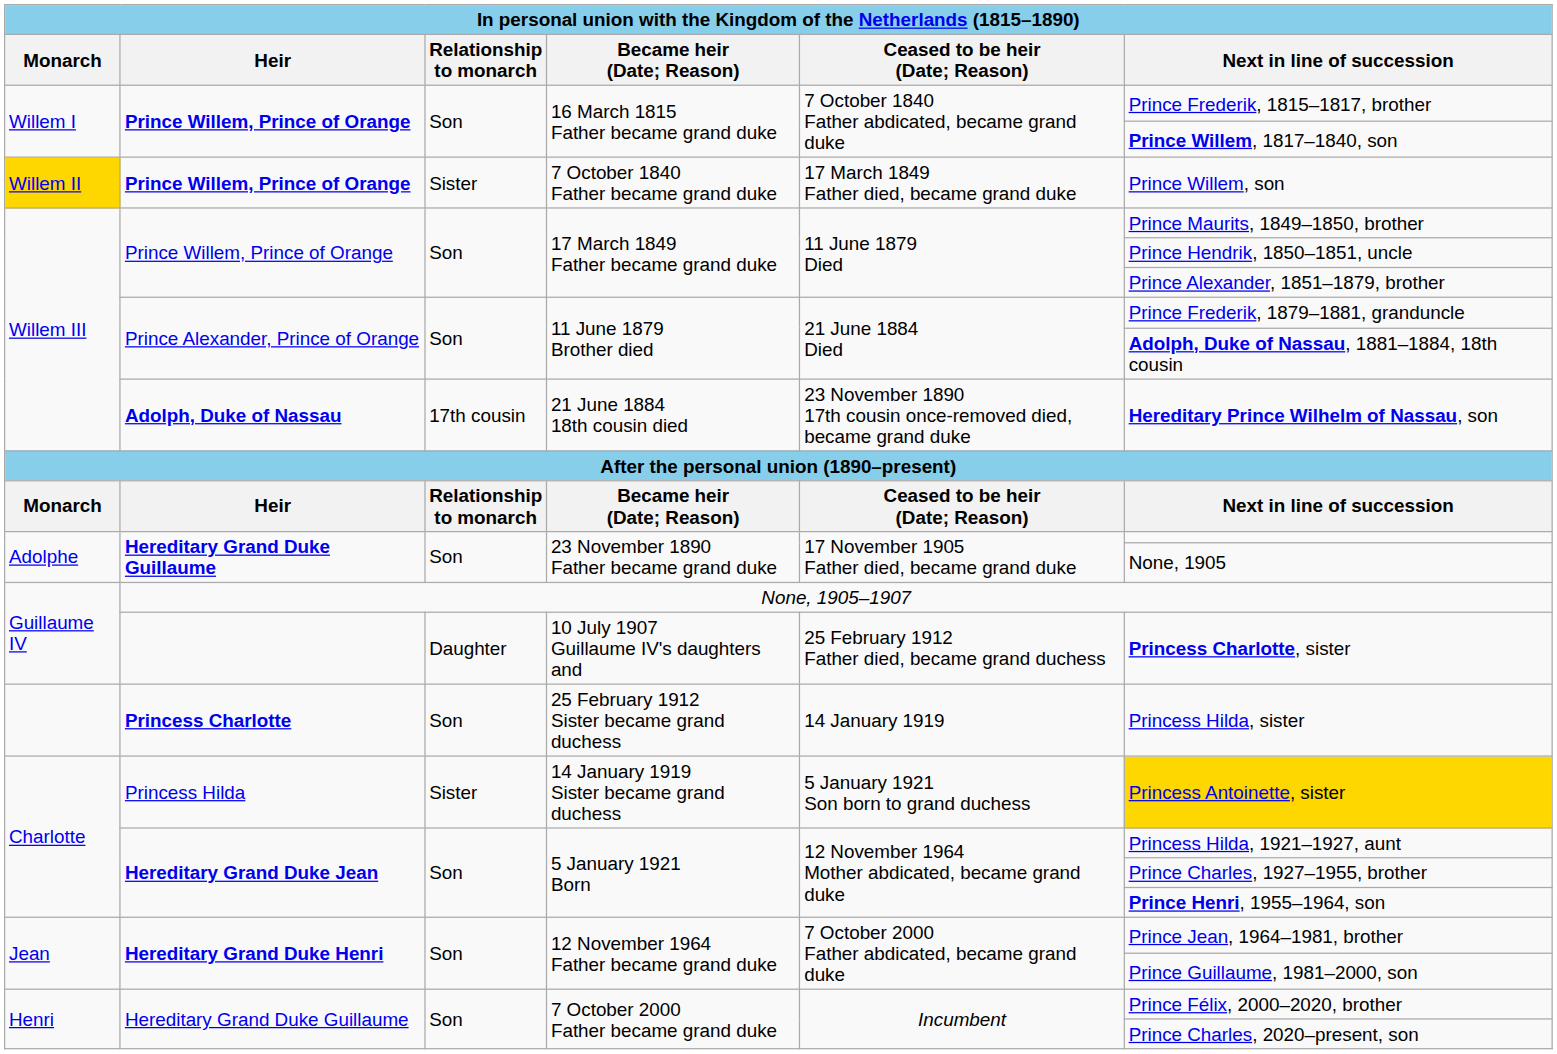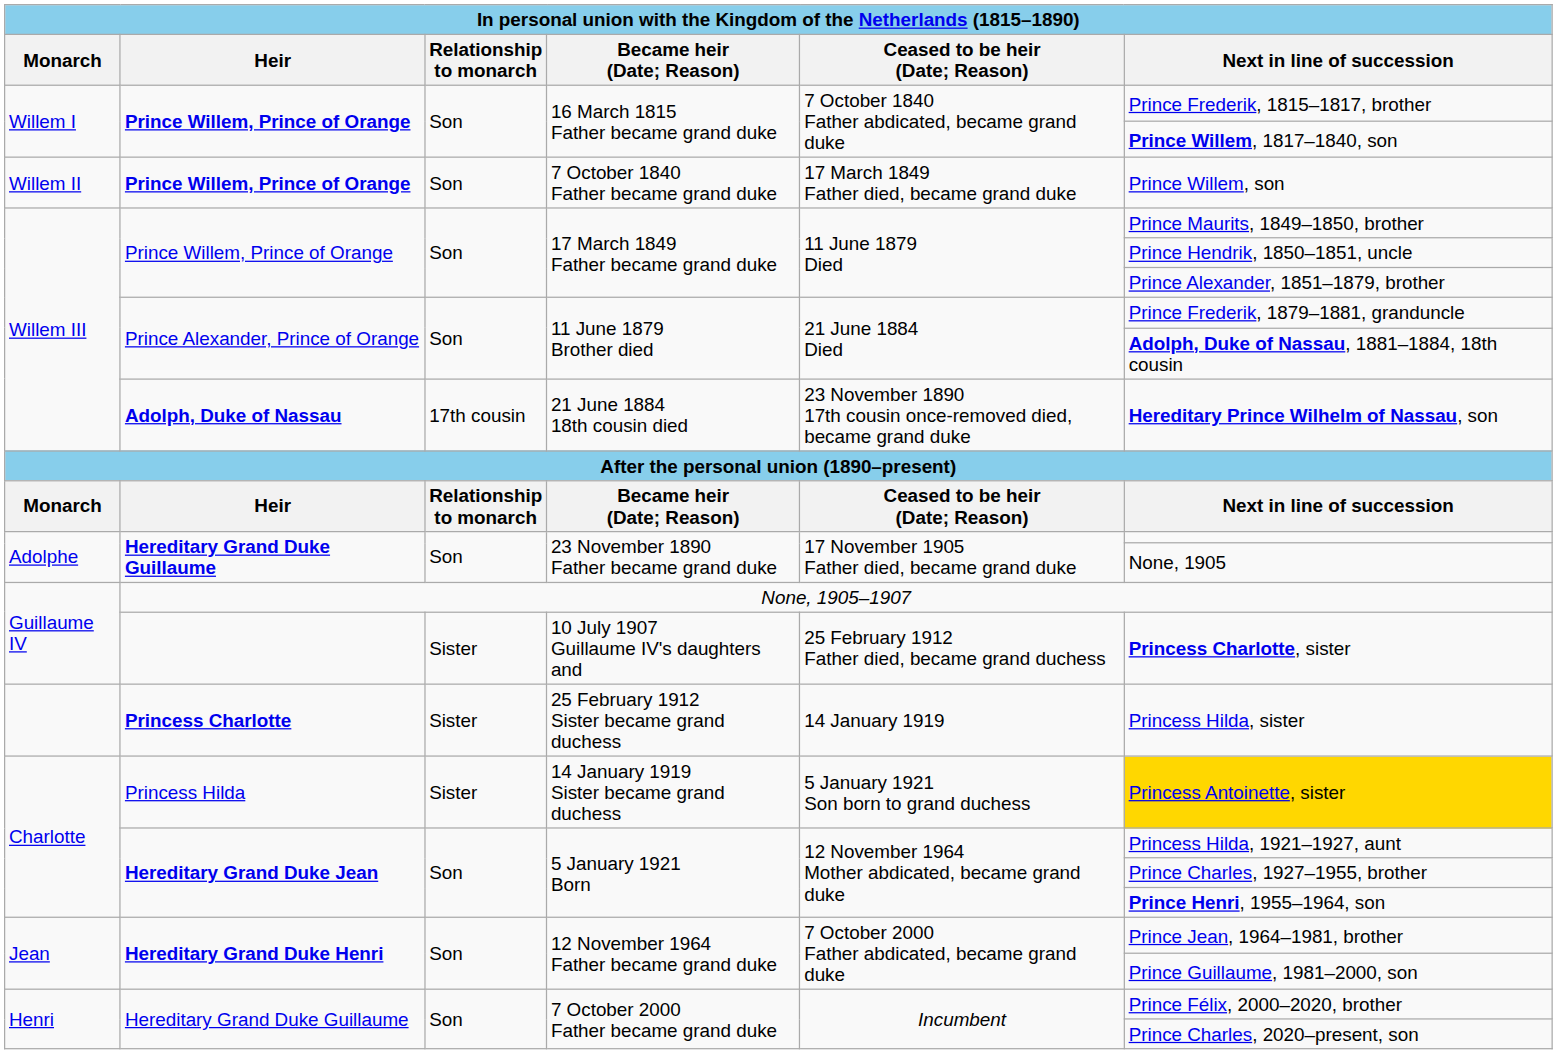7 October 1840 Father became grand duke | Monarch: gold background -> no background
7 October 1840 Father became grand duke | Relationship to monarch: Sister -> Son
10 July 1907 Guillaume IV's daughters and | Relationship to monarch: Daughter -> Sister
25 February 1912 Sister became grand duchess | Relationship to monarch: Son -> Sister
